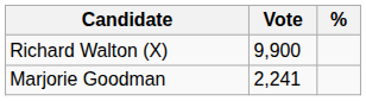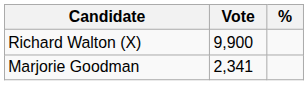Marjorie Goodman | Vote: 2,241 -> 2,341
